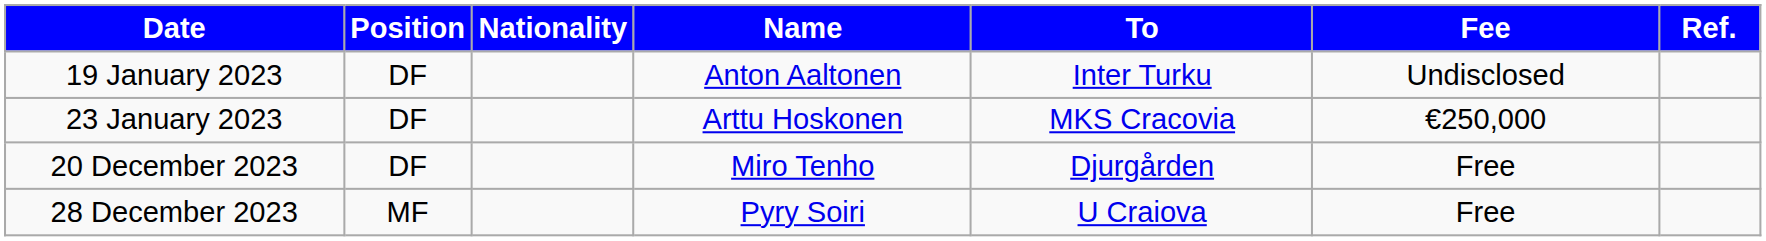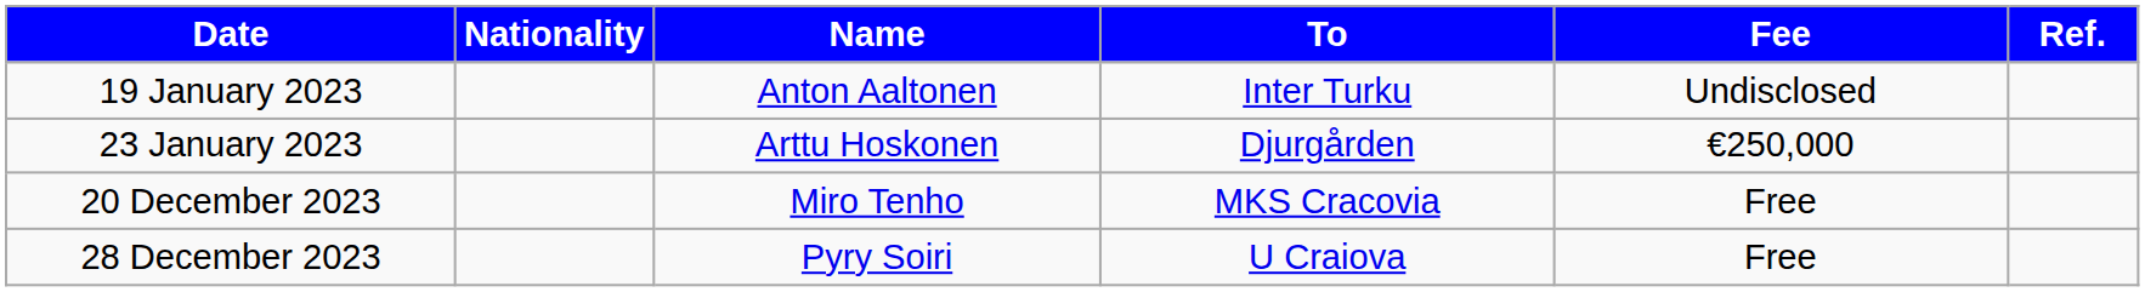- column: Position | DF | DF | DF | MF
23 January 2023 | To: MKS Cracovia -> Djurgården
20 December 2023 | To: Djurgården -> MKS Cracovia
